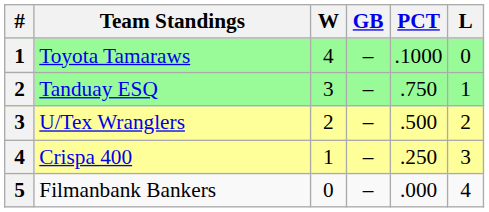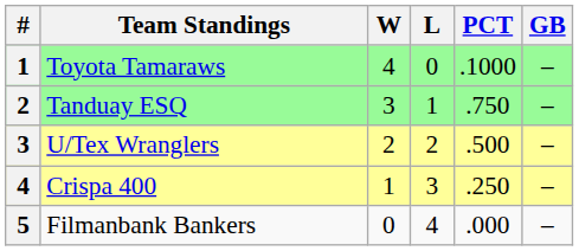columns swapped: L <-> GB
